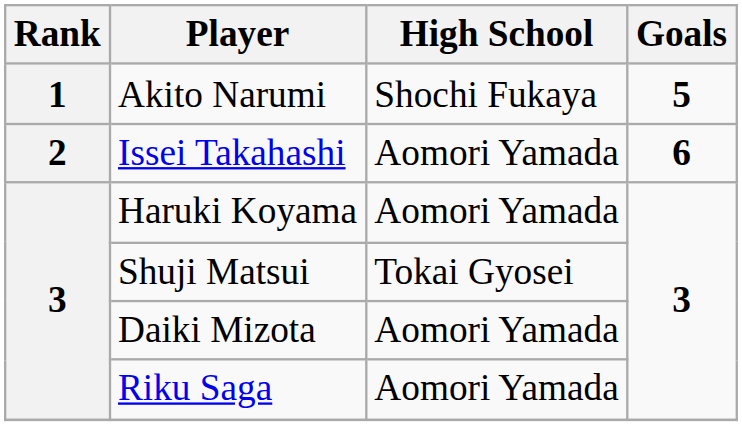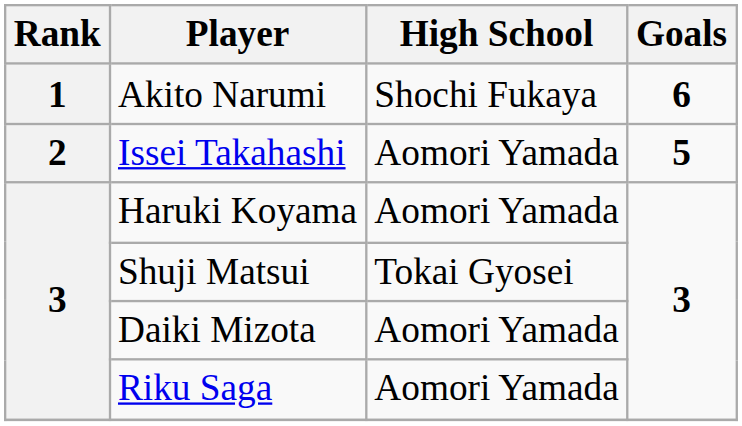Akito Narumi | Goals: 5 -> 6
Issei Takahashi | Goals: 6 -> 5
